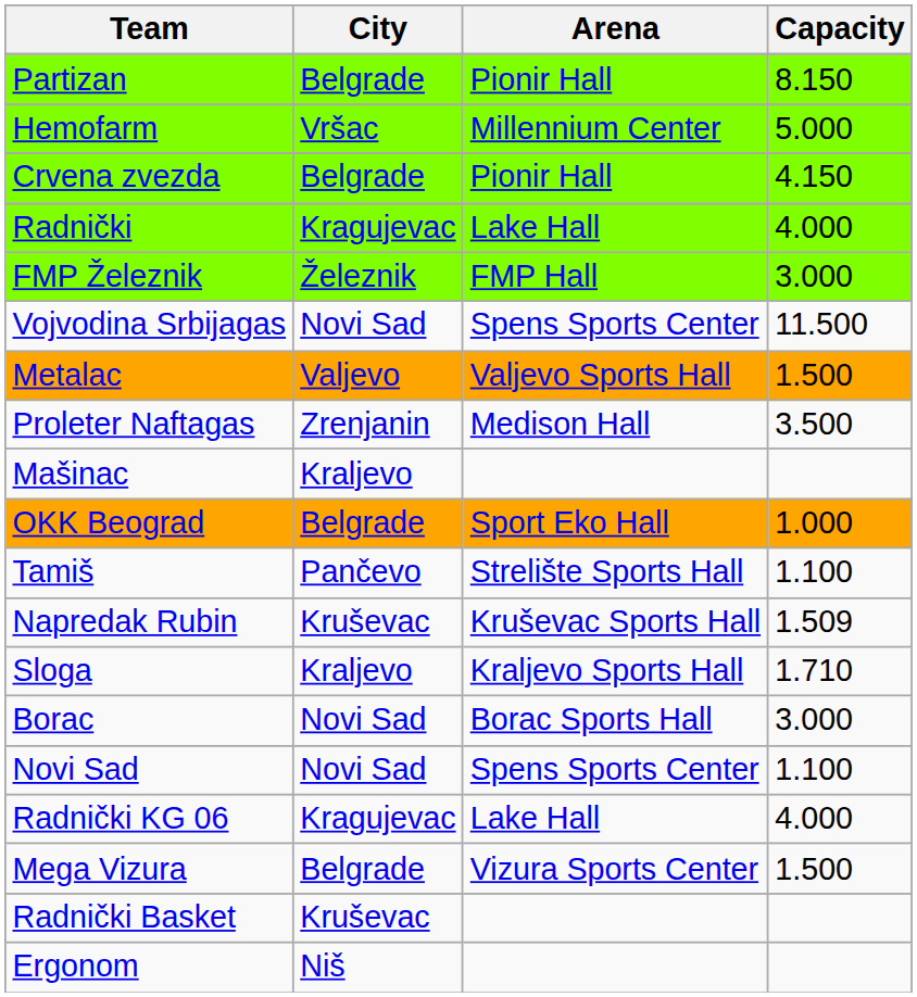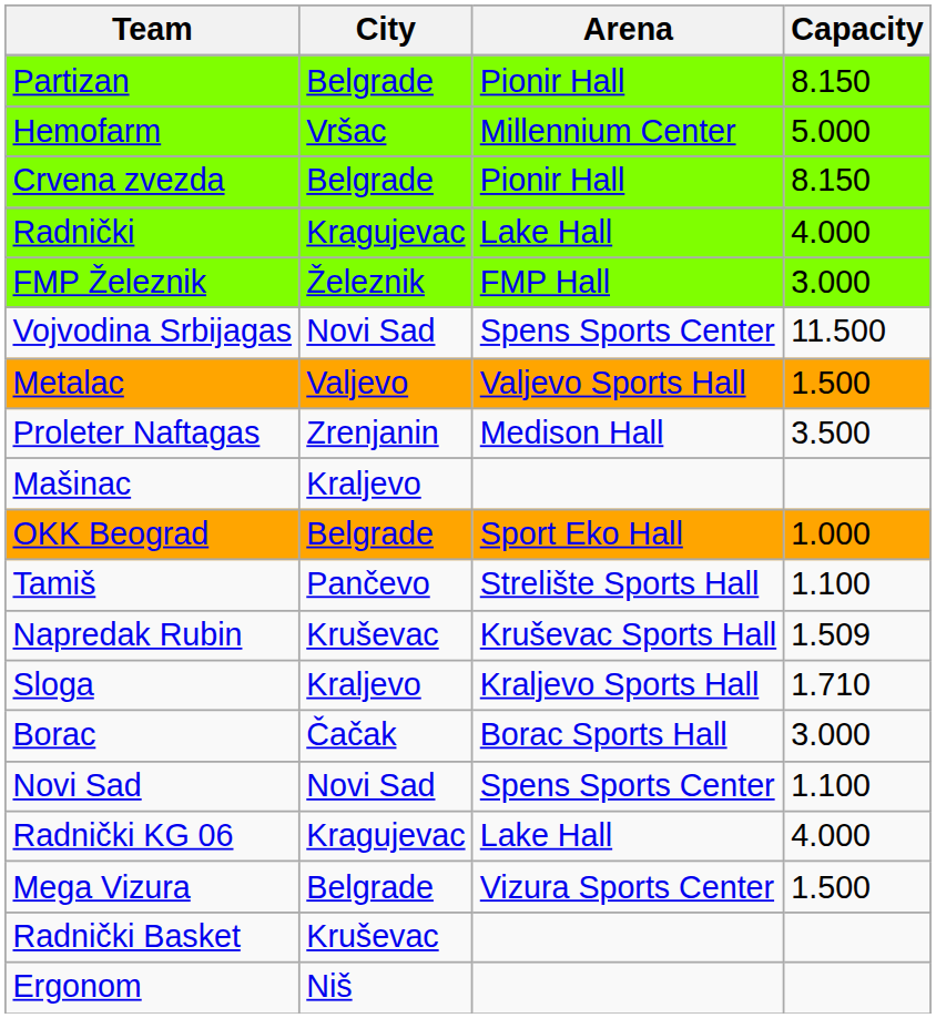Crvena zvezda | Capacity: 4.150 -> 8.150
Borac | City: Novi Sad -> Čačak
